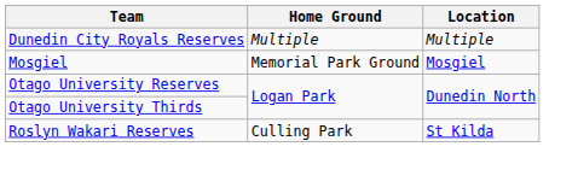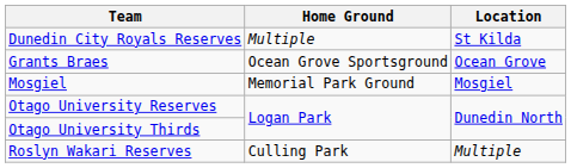Dunedin City Royals Reserves | Location: Multiple -> St Kilda
+ row: Grants Braes | Ocean Grove Sportsground | Ocean Grove
Roslyn Wakari Reserves | Location: St Kilda -> Multiple
